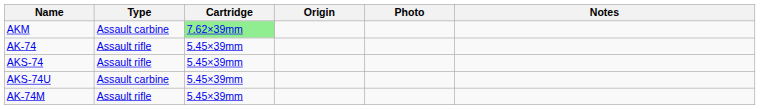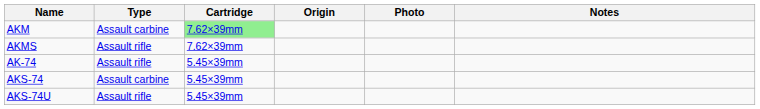+ row: AKMS | Assault rifle | 7.62×39mm
AKS-74 | Type: Assault rifle -> Assault carbine
AKS-74U | Type: Assault carbine -> Assault rifle
- row: AK-74M | Assault rifle | 5.45×39mm
